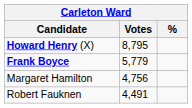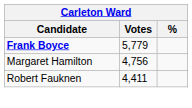- row: Howard Henry (X) | 8,795
Robert Fauknen | Votes: 4,491 -> 4,411
